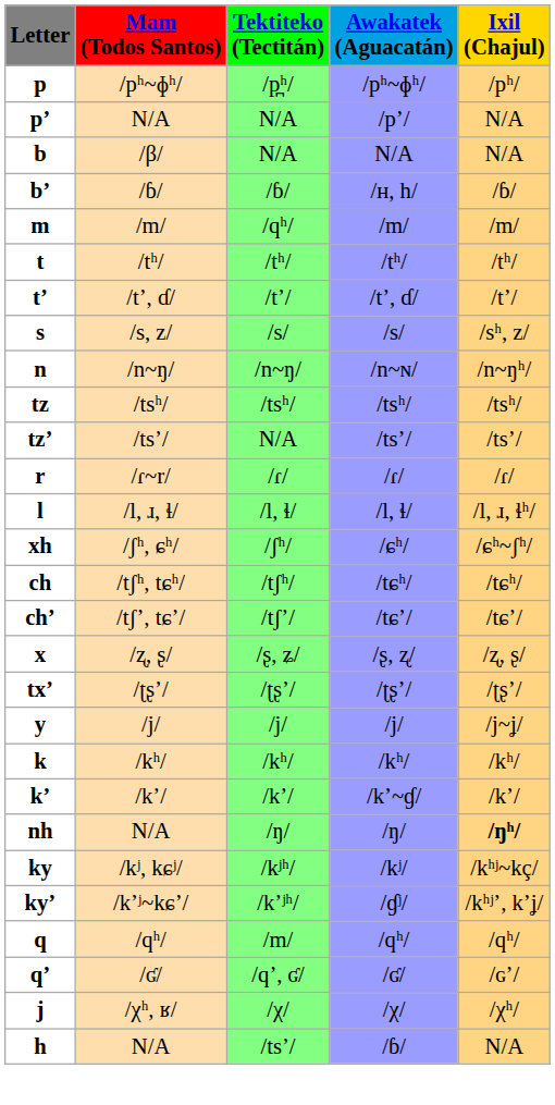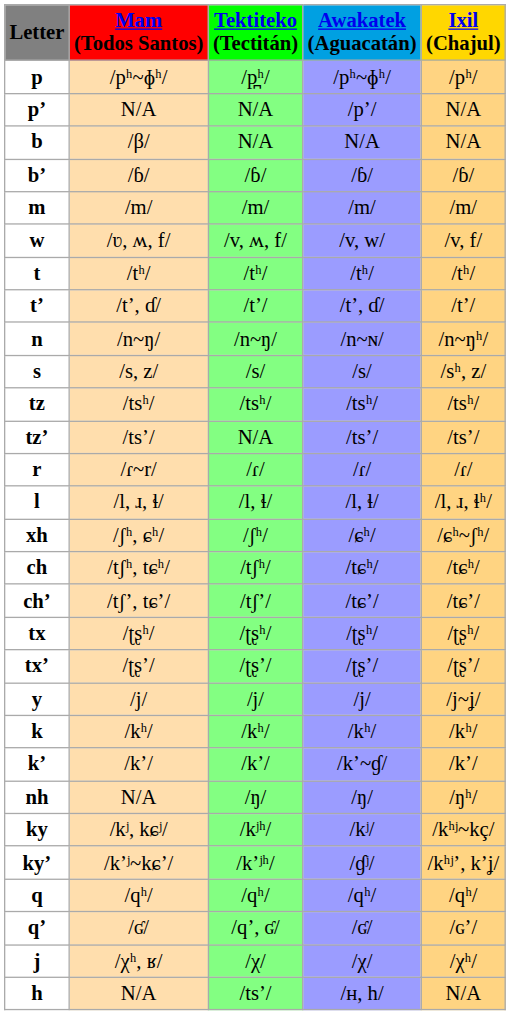bʼ | Awakatek (Aguacatán): /ʜ, h/ -> /ɓ/
m | Tektiteko (Tectitán): /qʰ/ -> /m/
+ row: w | /ʋ, ʍ, f/ | /v, ʍ, f/ | /v, w/ | /v, f/
rows swapped: n <-> s
- row: x | /ʐ, ʂ/ | /ʂ, ʑ/ | /ʂ, ʐ/ | /ʐ, ʂ/
+ row: tx | /ʈʂʰ/ | /ʈʂʰ/ | /ʈʂʰ/ | /ʈʂʰ/
nh | Ixil (Chajul): bold -> normal
q | Tektiteko (Tectitán): /m/ -> /qʰ/
h | Awakatek (Aguacatán): /ɓ/ -> /ʜ, h/
